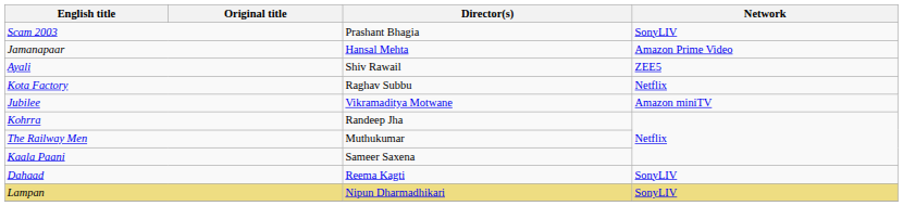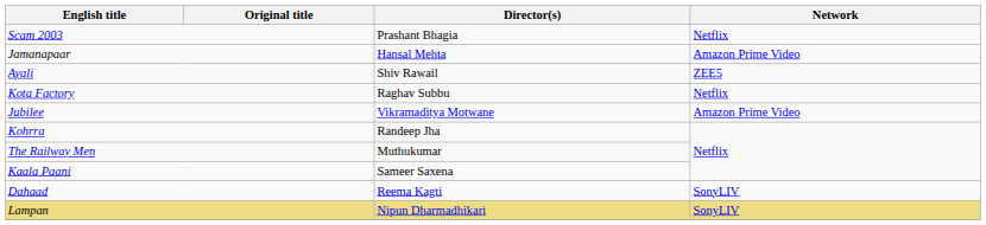Scam 2003 | Network: SonyLIV -> Netflix
Jubilee | Network: Amazon miniTV -> Amazon Prime Video
